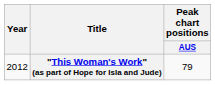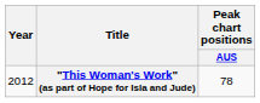"This Woman's Work" (as part of Hope for Isla and Jude) | Peak chart positions / AUS: 79 -> 78
